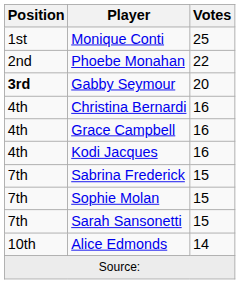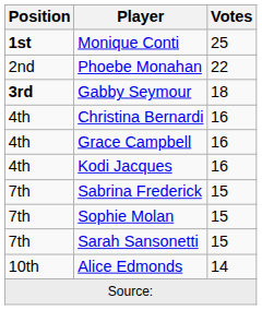Monique Conti | Position: normal -> bold
Gabby Seymour | Votes: 20 -> 18
